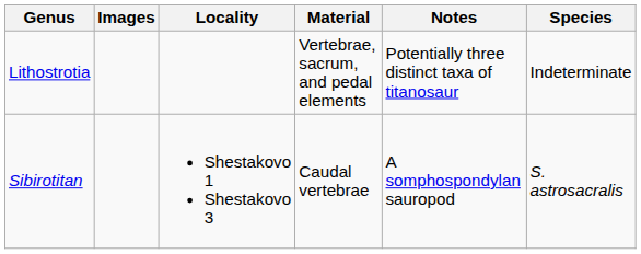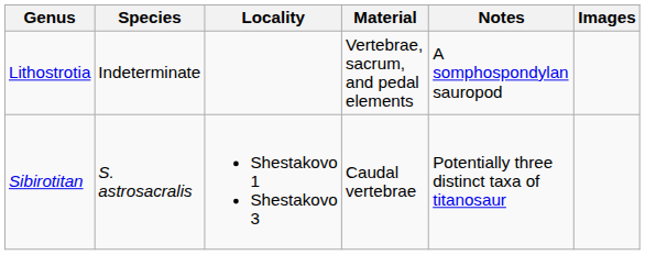columns swapped: Species <-> Images
Lithostrotia | Notes: Potentially three distinct taxa of titanosaur -> A somphospondylan sauropod
Sibirotitan | Notes: A somphospondylan sauropod -> Potentially three distinct taxa of titanosaur
